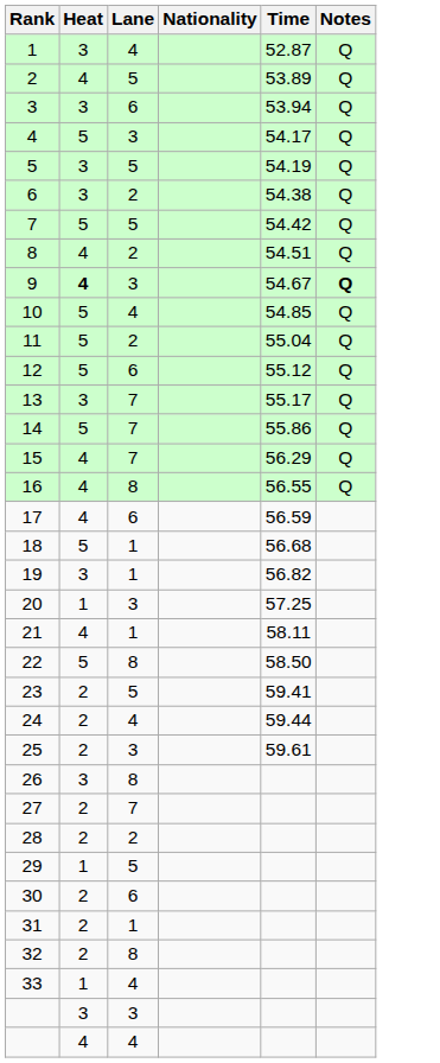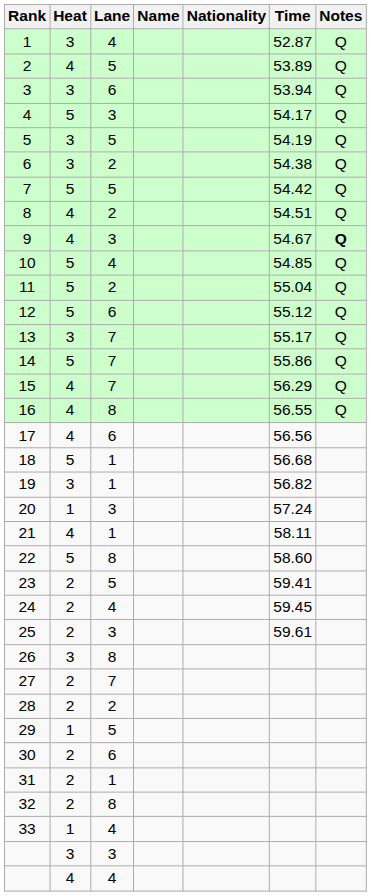+ column: Name
9 | Heat: bold -> normal
17 | Time: 56.59 -> 56.56
20 | Time: 57.25 -> 57.24
22 | Time: 58.50 -> 58.60
24 | Time: 59.44 -> 59.45
